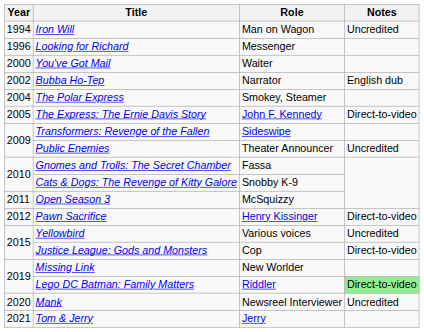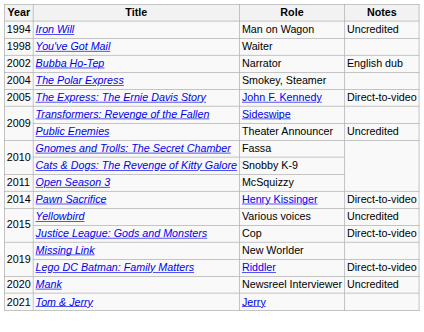- row: 1996 | Looking for Richard | Messenger
You've Got Mail | Year: 2000 -> 1998
Pawn Sacrifice | Year: 2012 -> 2014
Lego DC Batman: Family Matters | Notes: lightgreen background -> no background
